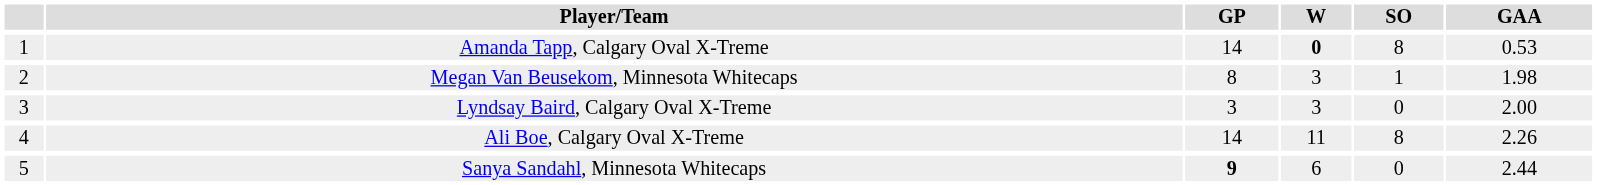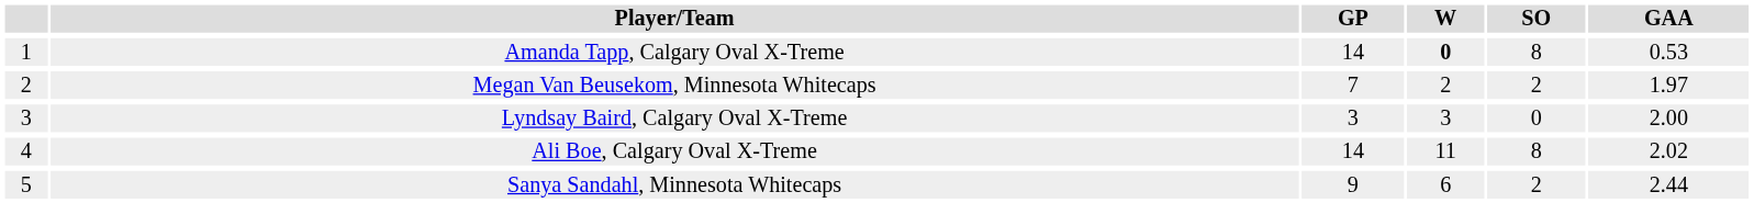Megan Van Beusekom, Minnesota Whitecaps | GP: 8 -> 7
Megan Van Beusekom, Minnesota Whitecaps | W: 3 -> 2
Megan Van Beusekom, Minnesota Whitecaps | SO: 1 -> 2
Megan Van Beusekom, Minnesota Whitecaps | GAA: 1.98 -> 1.97
Ali Boe, Calgary Oval X-Treme | GAA: 2.26 -> 2.02
Sanya Sandahl, Minnesota Whitecaps | GP: bold -> normal
Sanya Sandahl, Minnesota Whitecaps | SO: 0 -> 2
